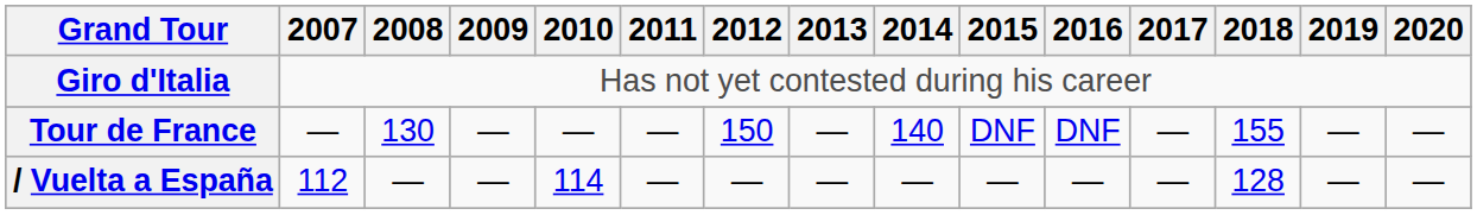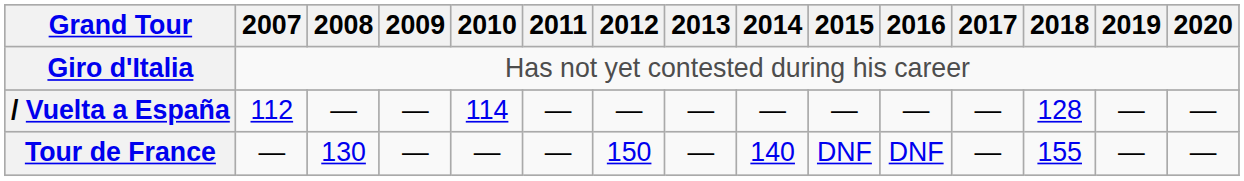rows swapped: Tour de France <-> / Vuelta a España
